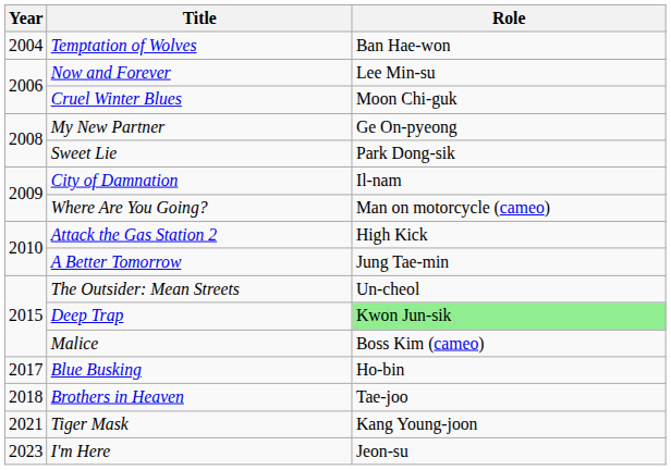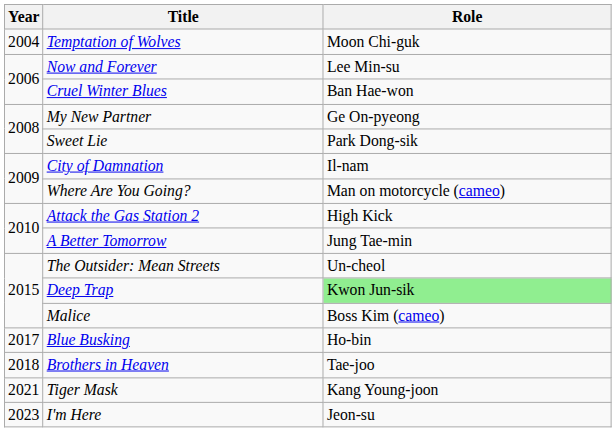Temptation of Wolves | Role: Ban Hae-won -> Moon Chi-guk
Cruel Winter Blues | Role: Moon Chi-guk -> Ban Hae-won
